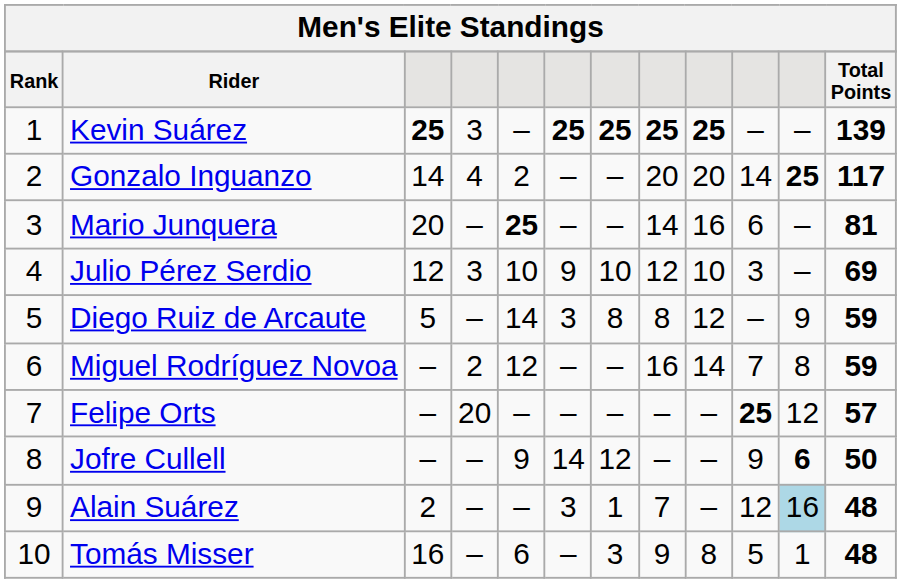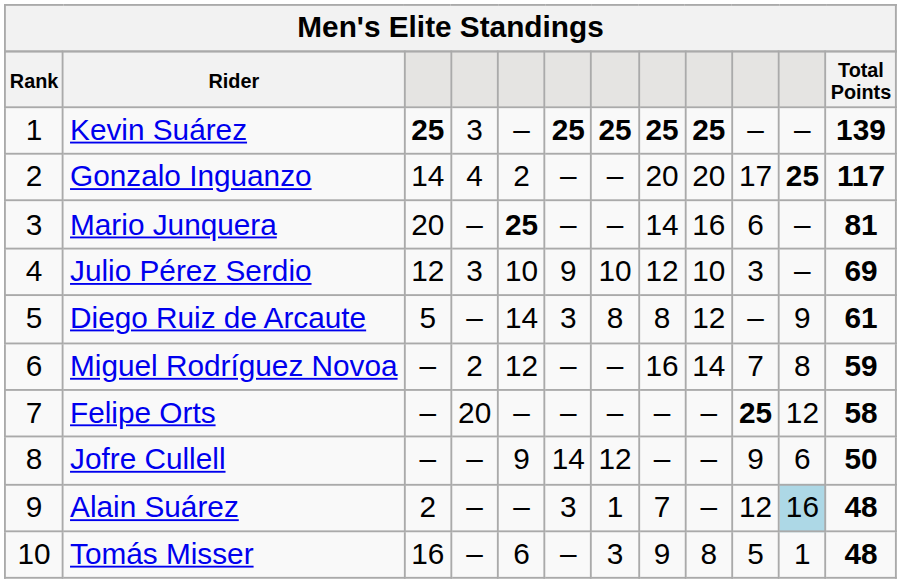Gonzalo Inguanzo | column 10: 14 -> 17
Diego Ruiz de Arcaute | Total Points: 59 -> 61
Felipe Orts | Total Points: 57 -> 58
Jofre Cullell | column 11: bold -> normal
